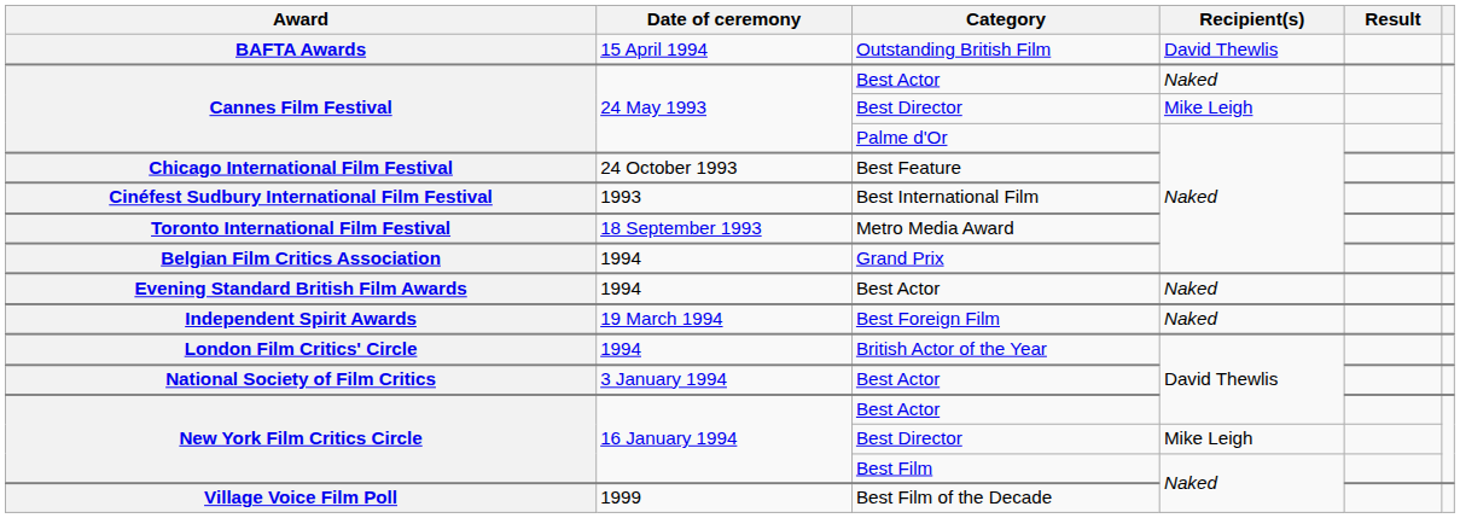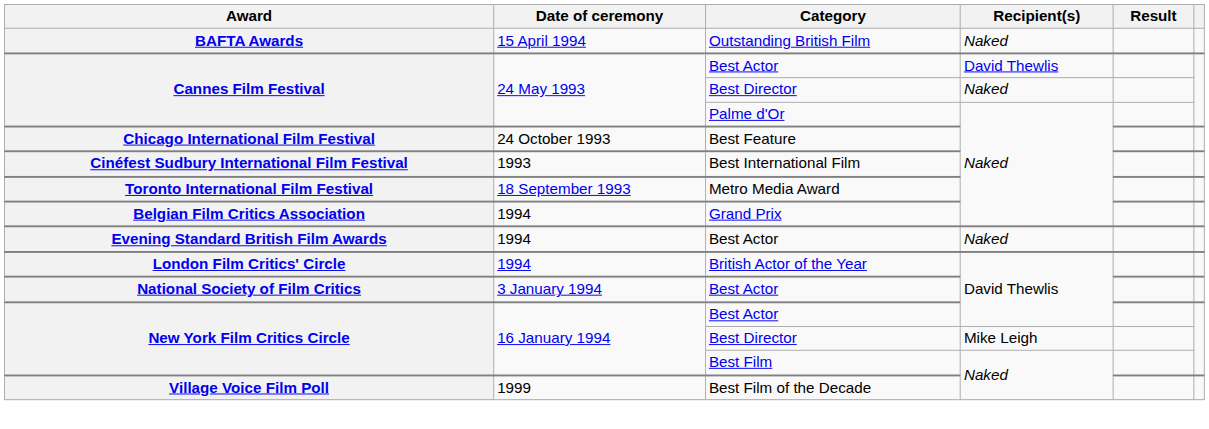BAFTA Awards | Recipient(s): David Thewlis -> Naked
Cannes Film Festival / Best Actor | Recipient(s): Naked -> David Thewlis
Cannes Film Festival / Best Director | Recipient(s): Mike Leigh -> Naked
- row: Independent Spirit Awards | 19 March 1994 | Best Foreign Film | Naked
